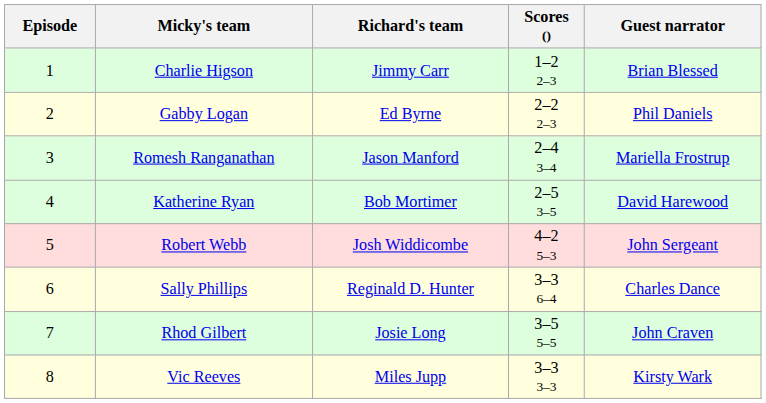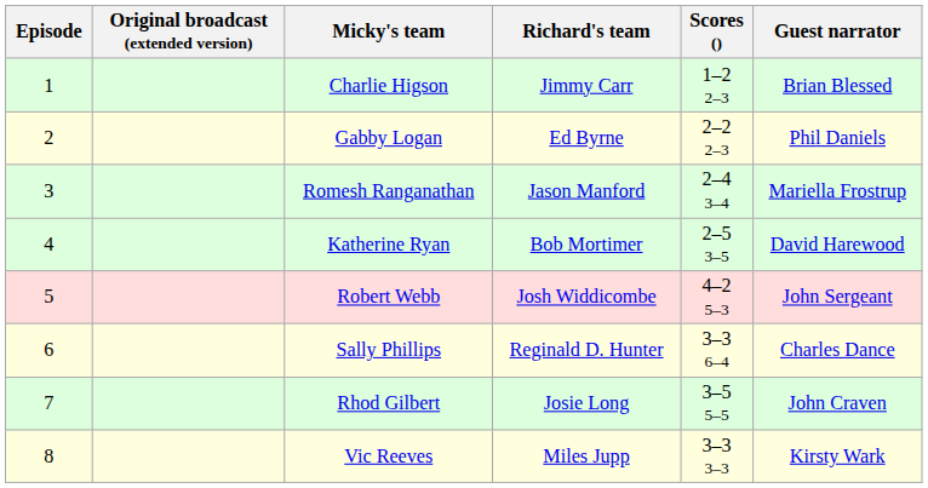+ column: Original broadcast (extended version)
